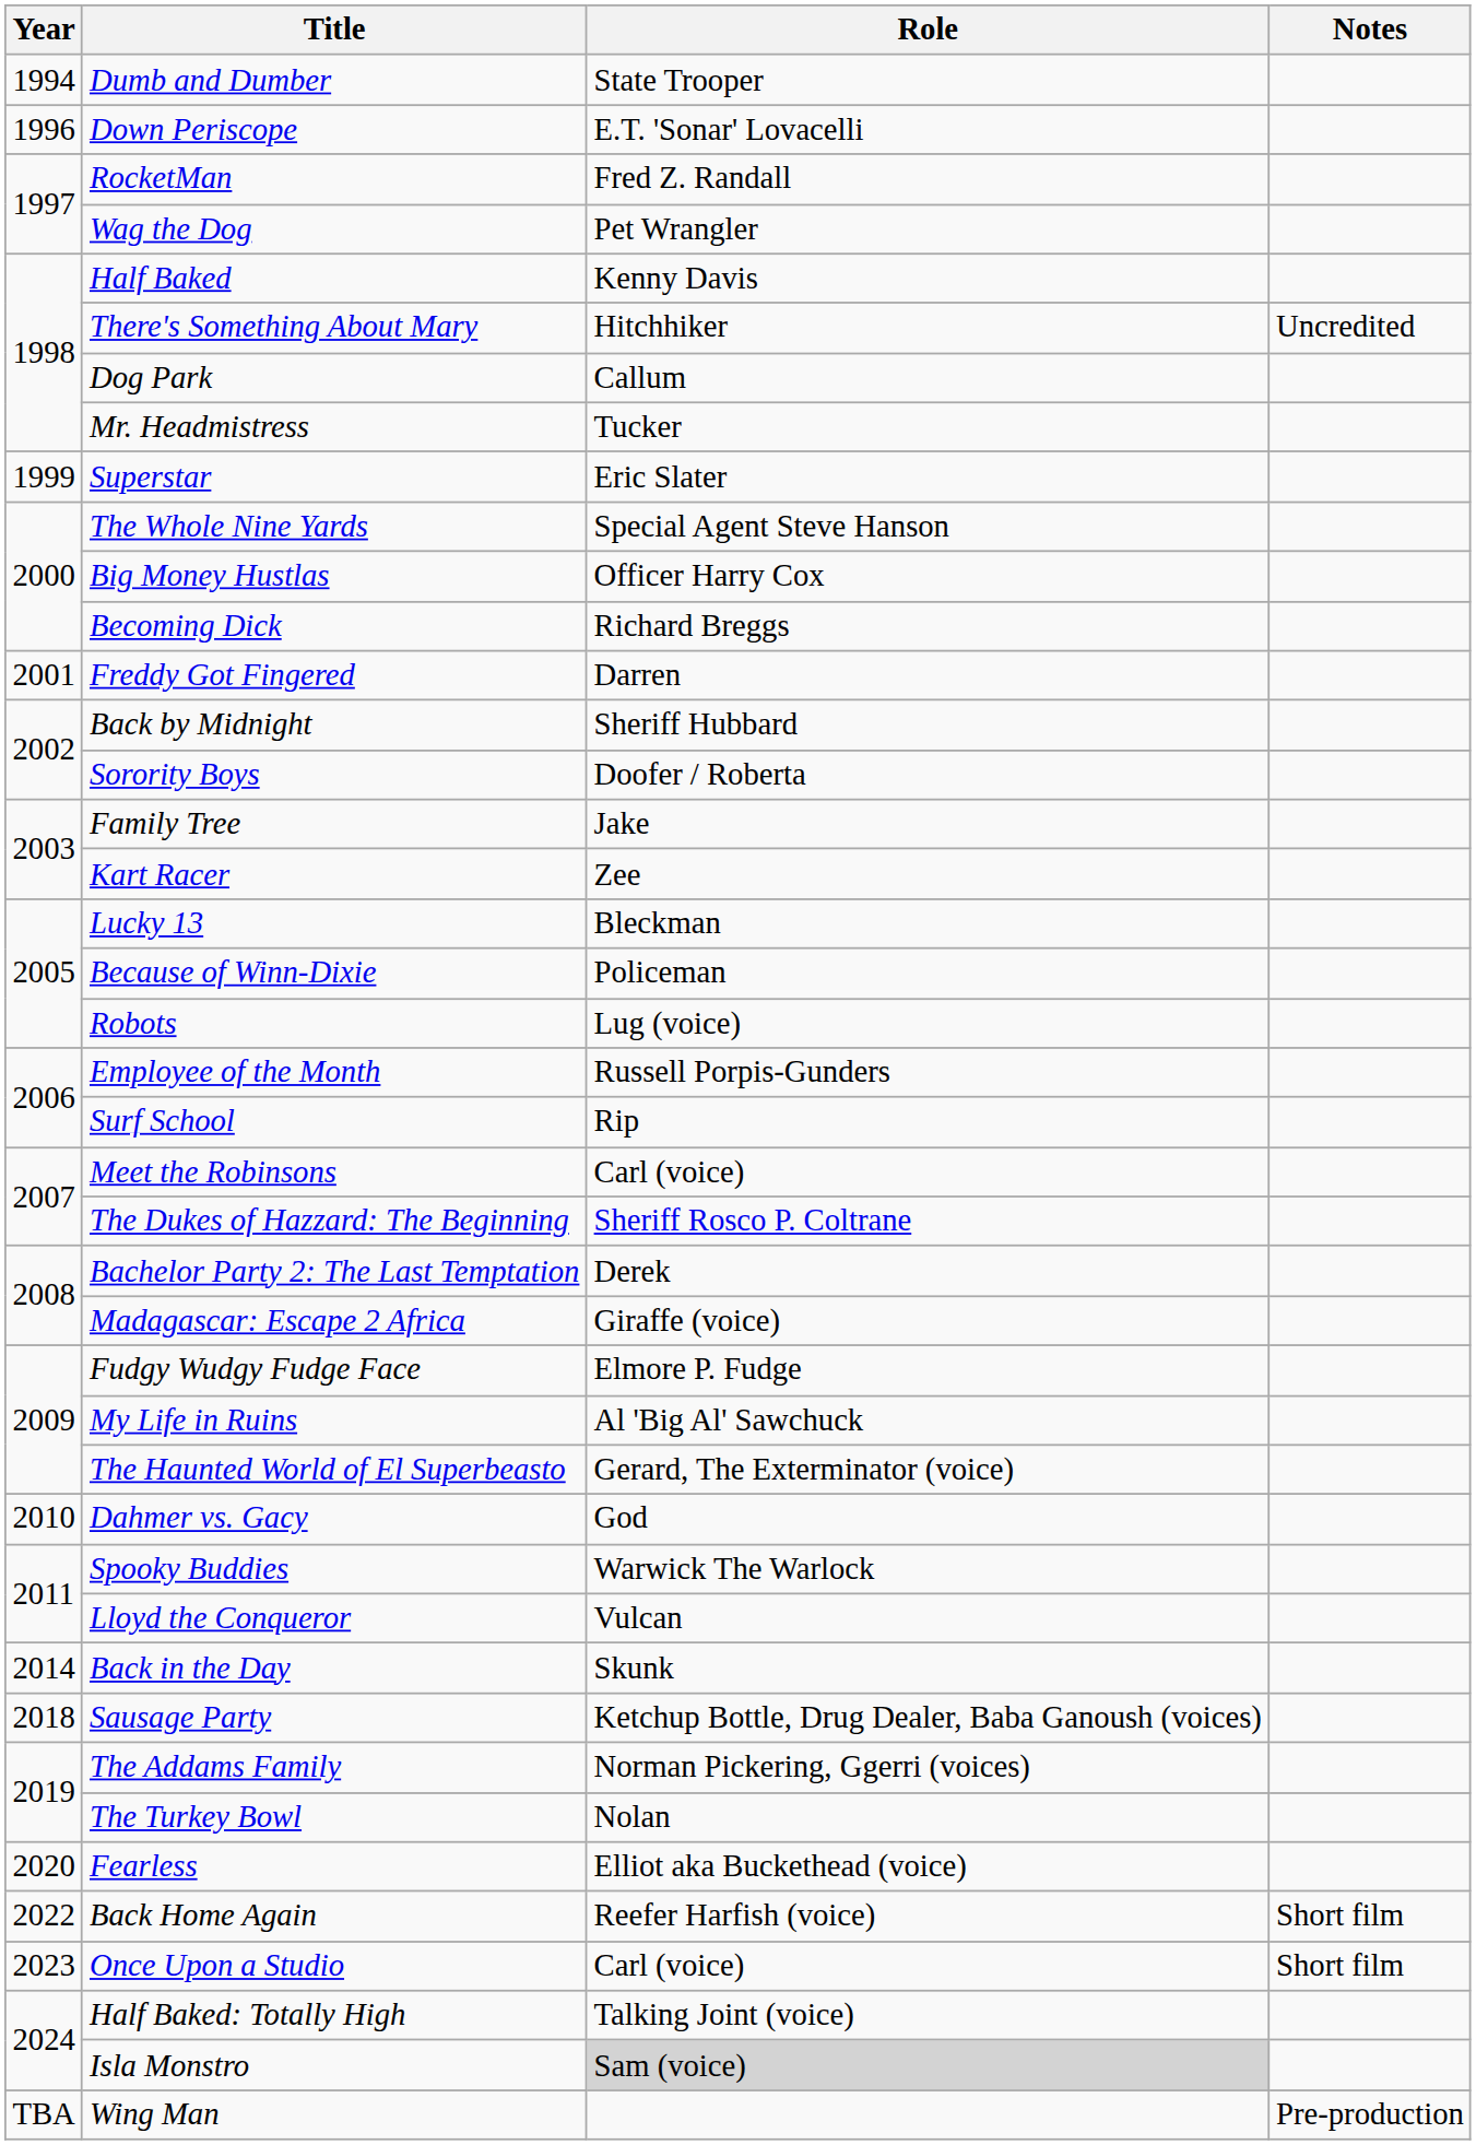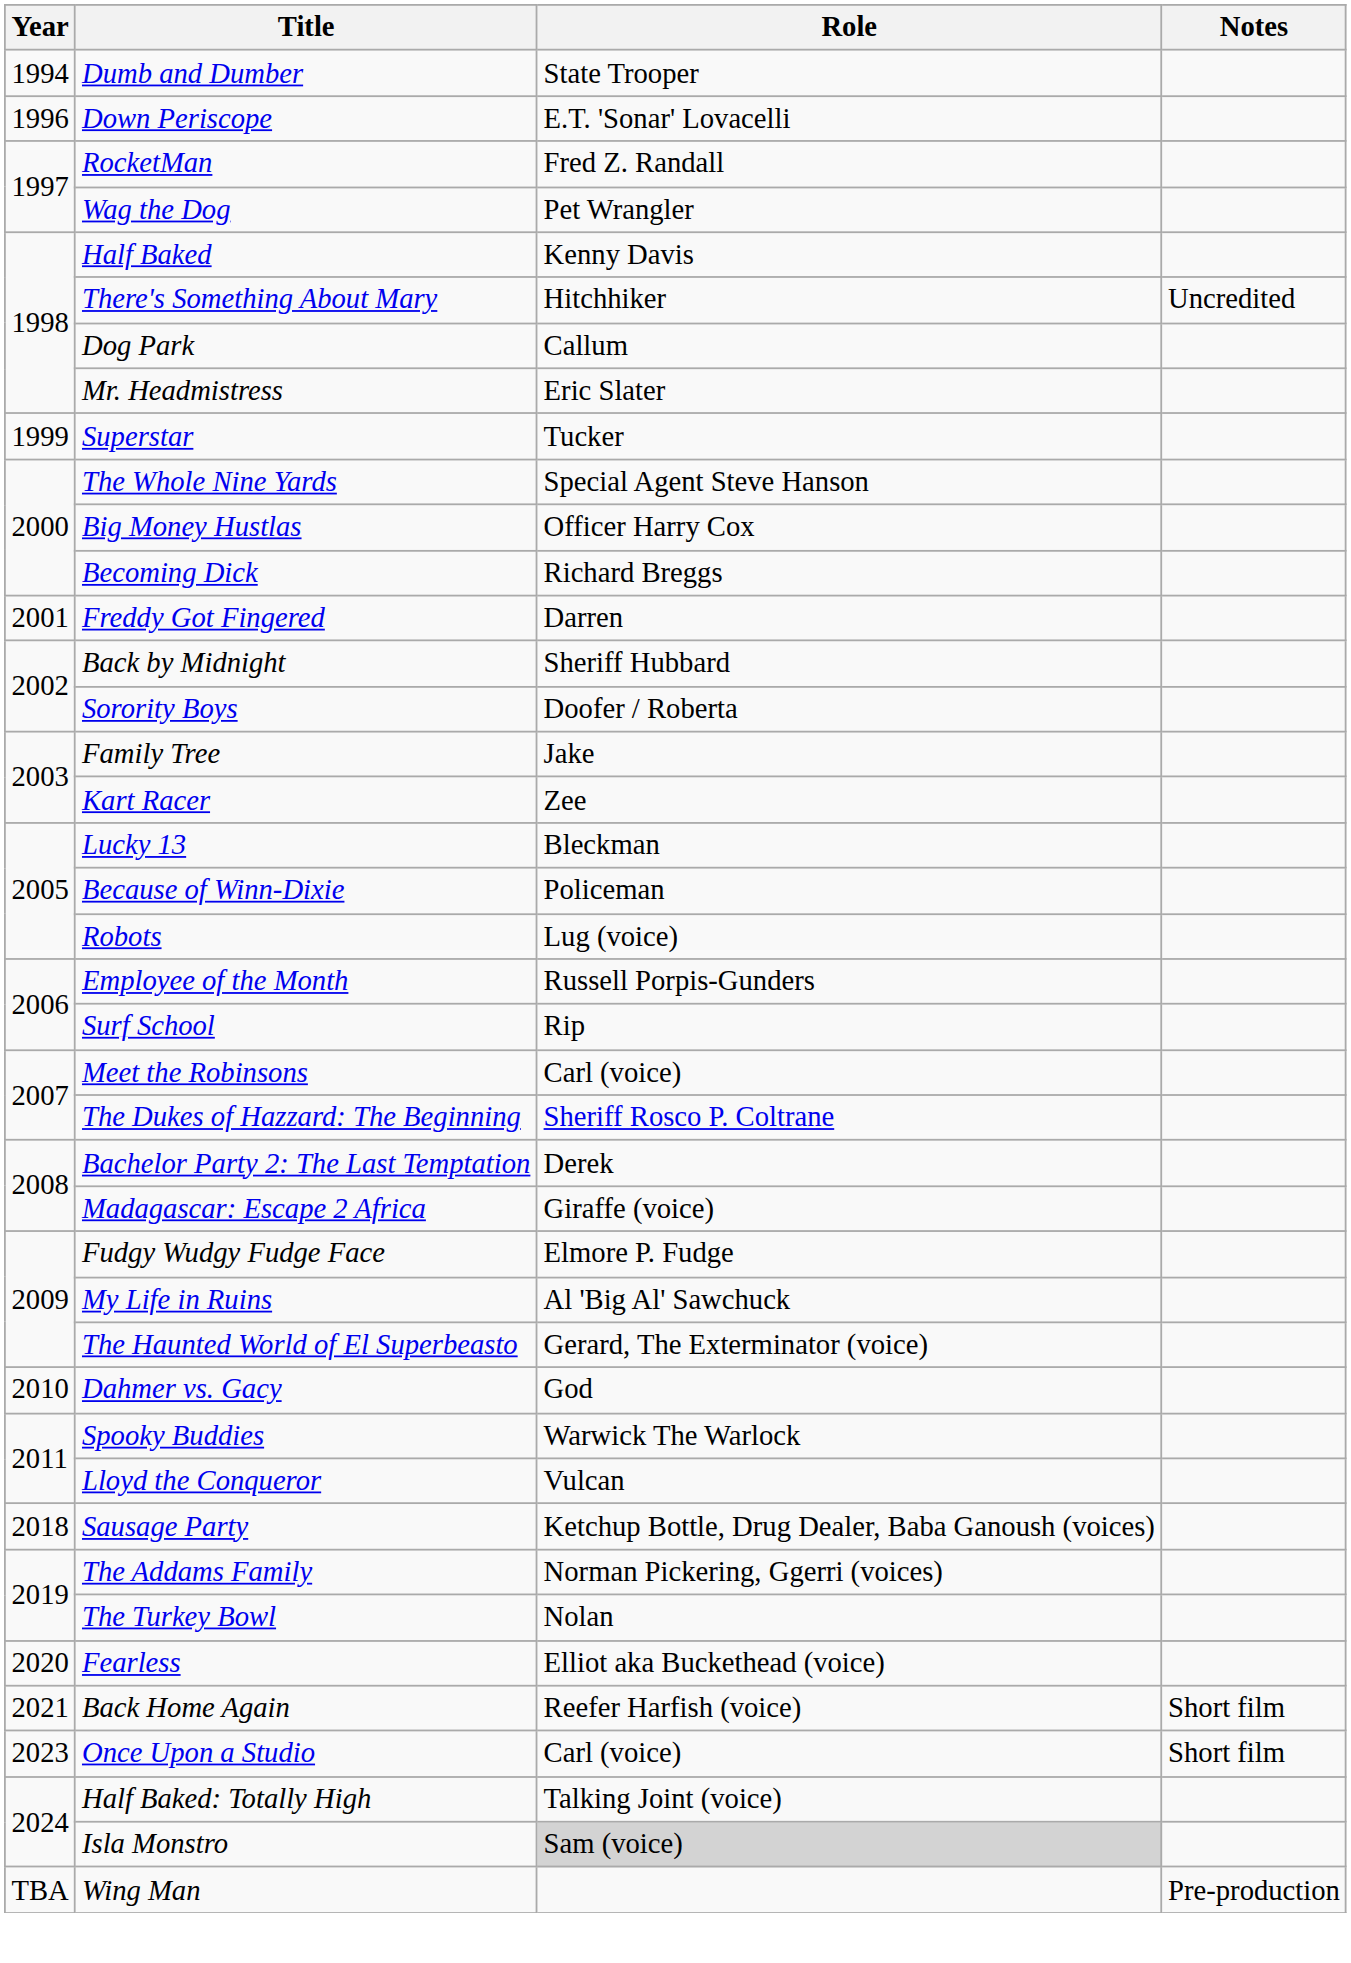Mr. Headmistress | Role: Tucker -> Eric Slater
Superstar | Role: Eric Slater -> Tucker
- row: 2014 | Back in the Day | Skunk
Back Home Again | Year: 2022 -> 2021
